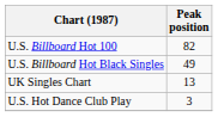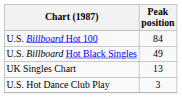U.S. Billboard Hot 100 | Peak position: 82 -> 84
